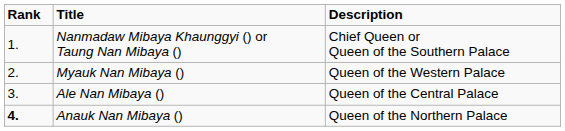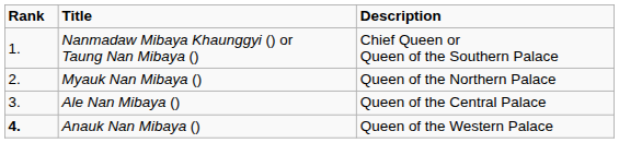Myauk Nan Mibaya () | Description: Queen of the Western Palace -> Queen of the Northern Palace
Anauk Nan Mibaya () | Description: Queen of the Northern Palace -> Queen of the Western Palace
